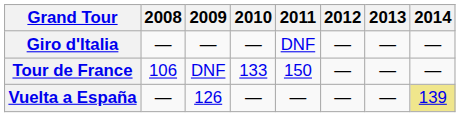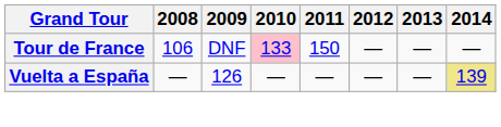- row: Giro d'Italia | — | — | — | DNF | — | — | —
Tour de France | 2010: no background -> pink background
